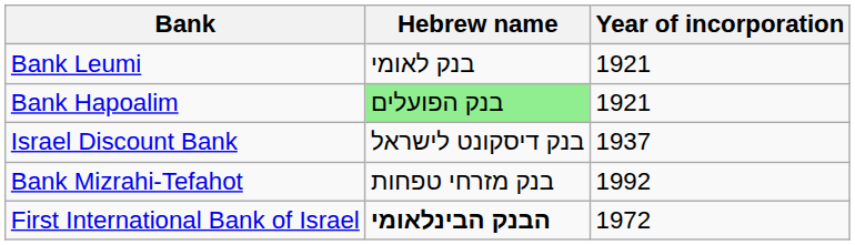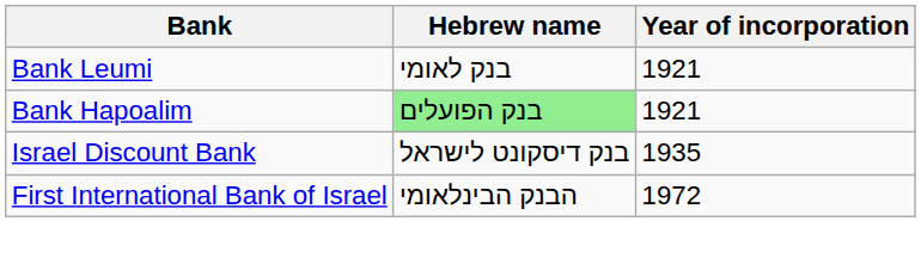Israel Discount Bank | Year of incorporation: 1937 -> 1935
- row: Bank Mizrahi-Tefahot | בנק מזרחי טפחות | 1992
First International Bank of Israel | Hebrew name: bold -> normal
